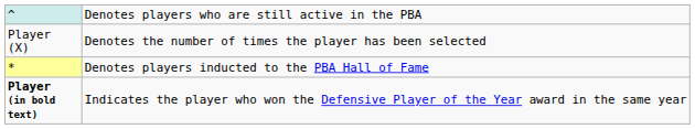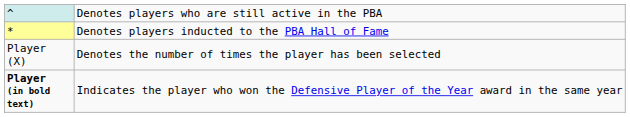rows swapped: * <-> Player (X)
